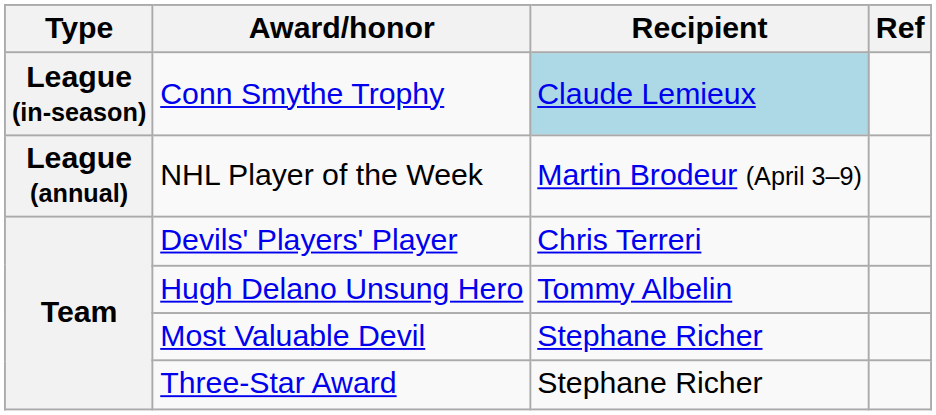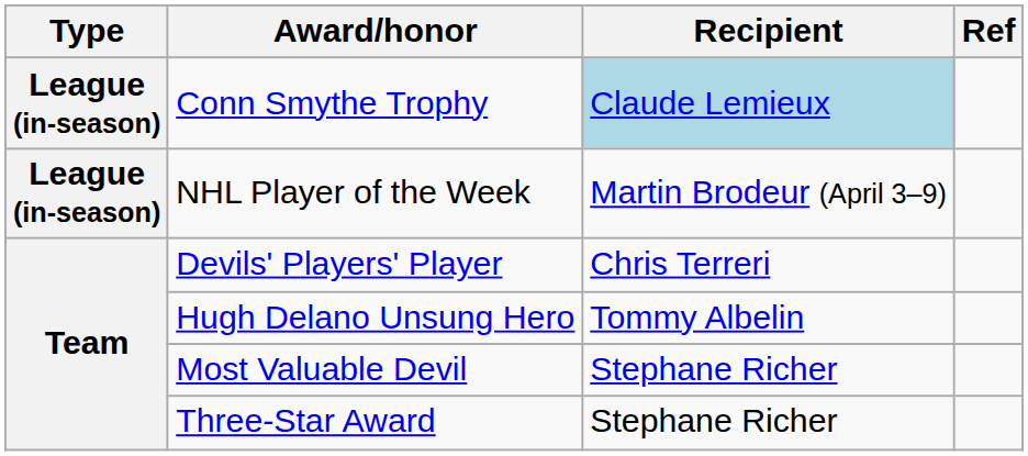NHL Player of the Week | Type: League (annual) -> League (in-season)
